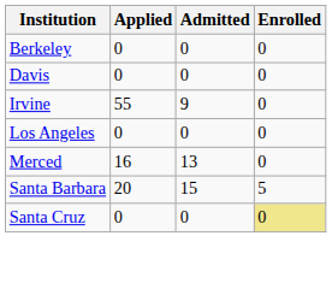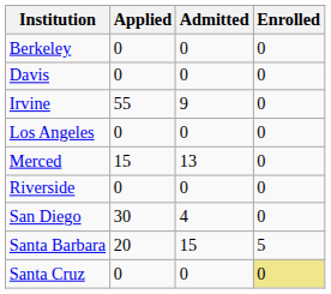Merced | Applied: 16 -> 15
+ row: Riverside | 0 | 0 | 0
+ row: San Diego | 30 | 4 | 0
